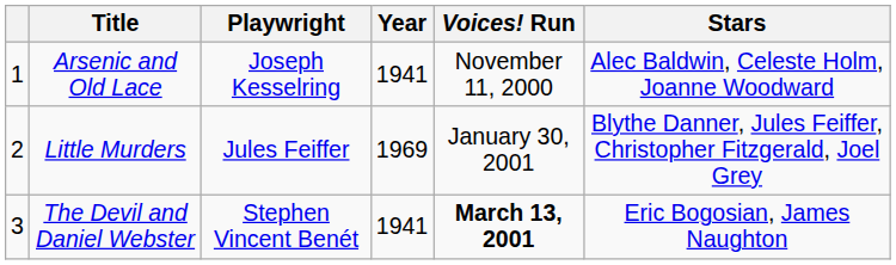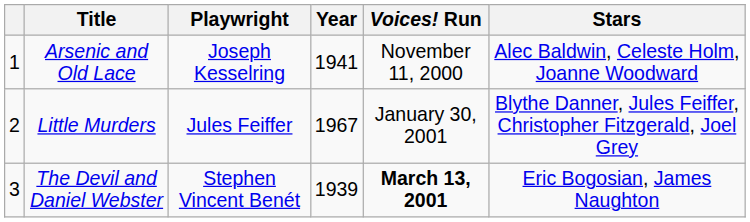Little Murders | Year: 1969 -> 1967
The Devil and Daniel Webster | Year: 1941 -> 1939
